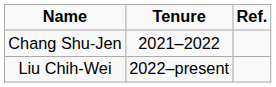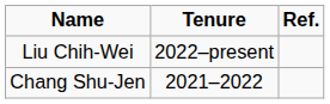rows swapped: Chang Shu-Jen <-> Liu Chih-Wei
